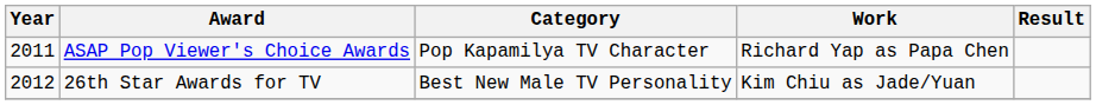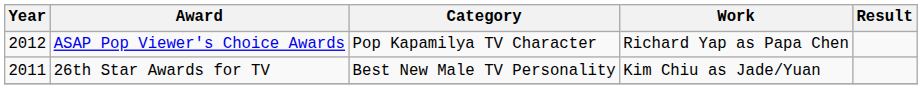ASAP Pop Viewer's Choice Awards | Year: 2011 -> 2012
26th Star Awards for TV | Year: 2012 -> 2011
